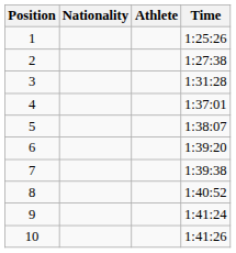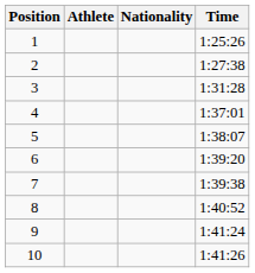columns swapped: Athlete <-> Nationality
